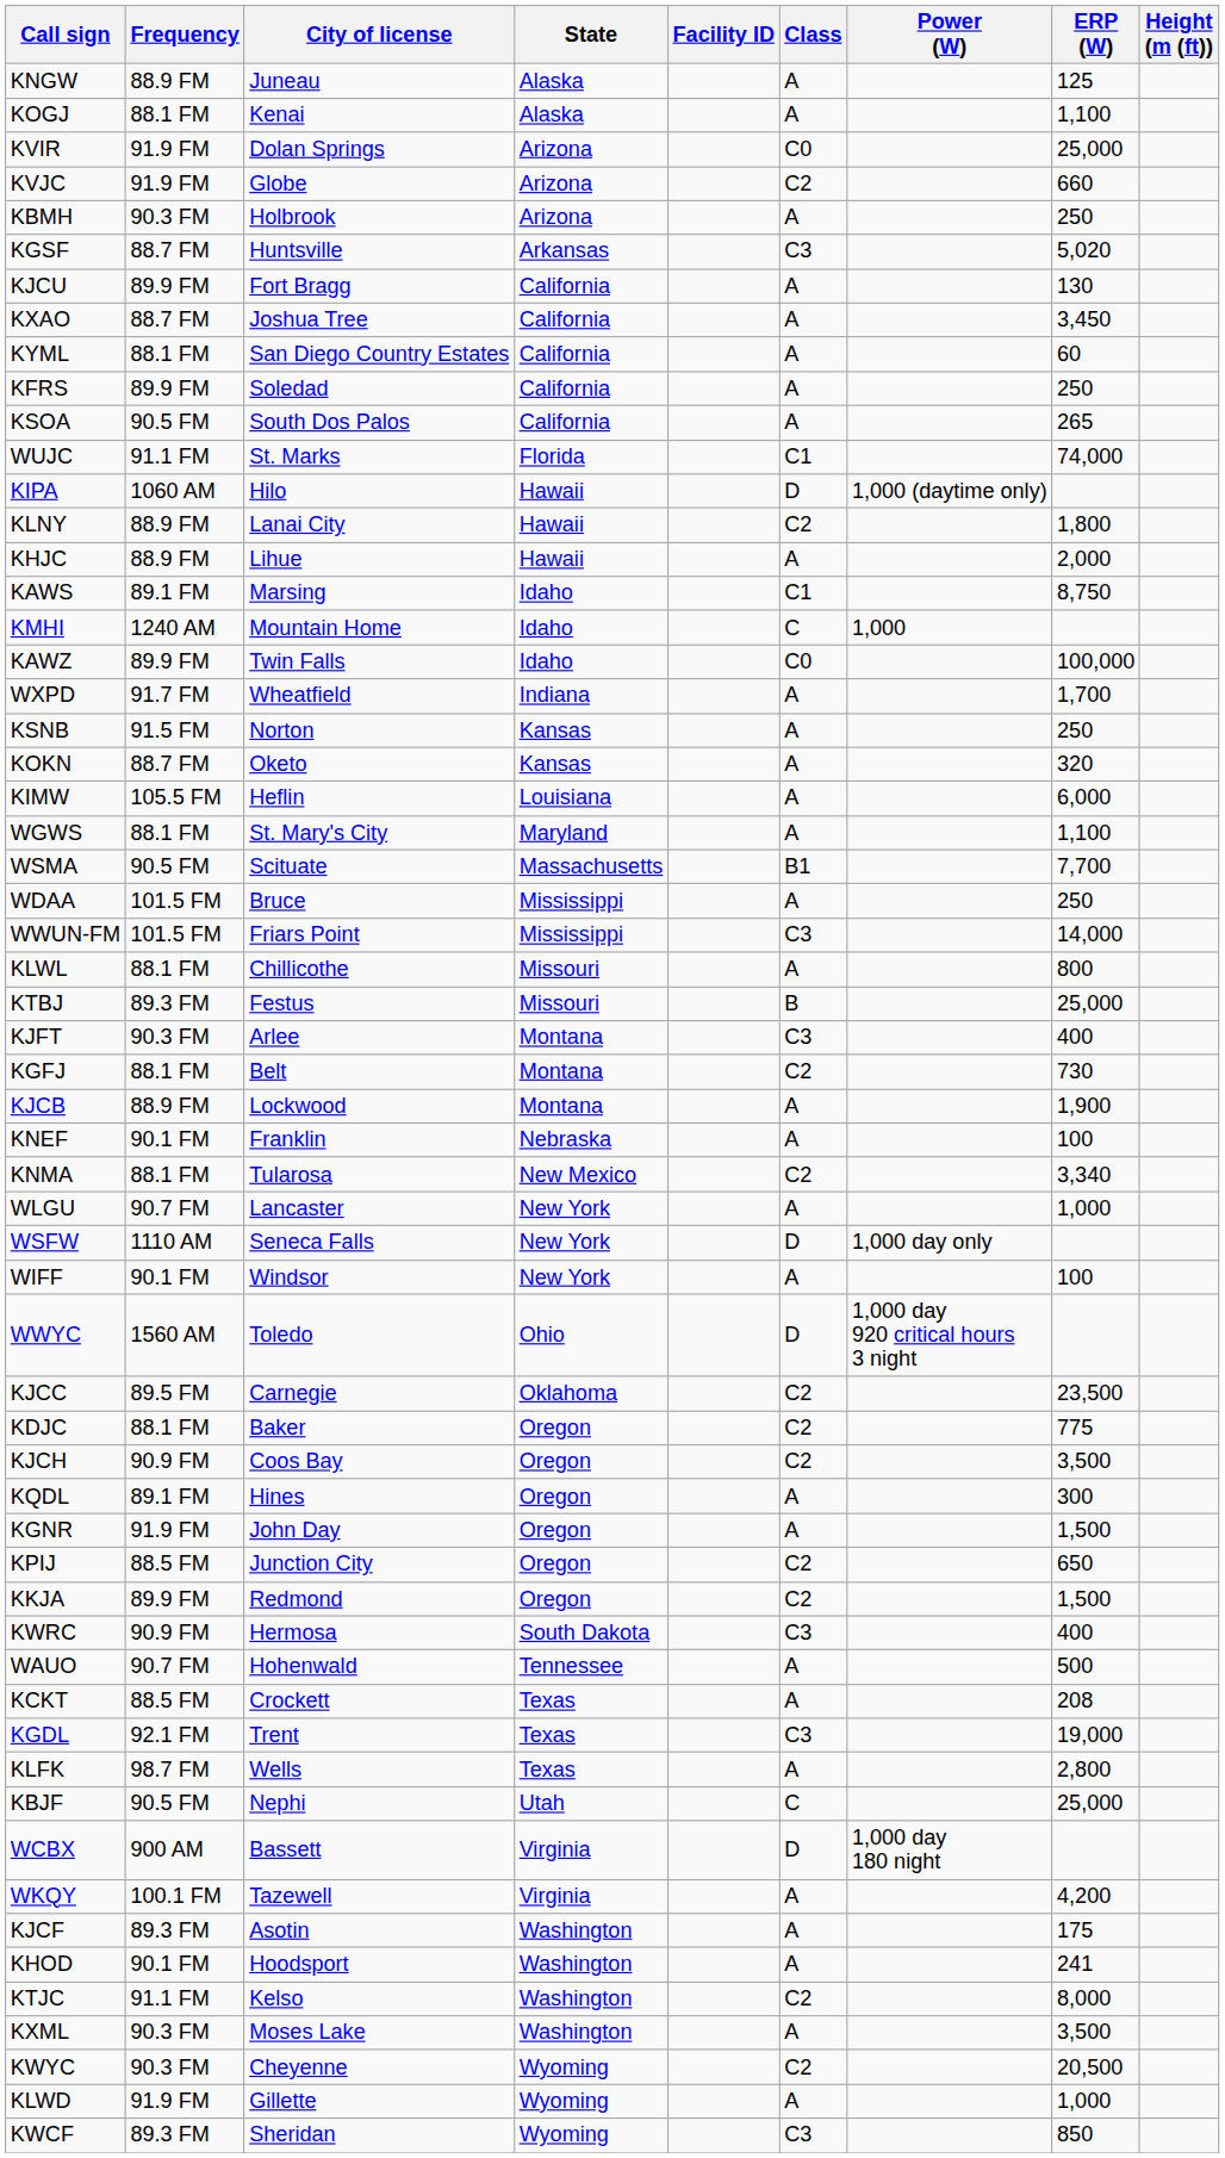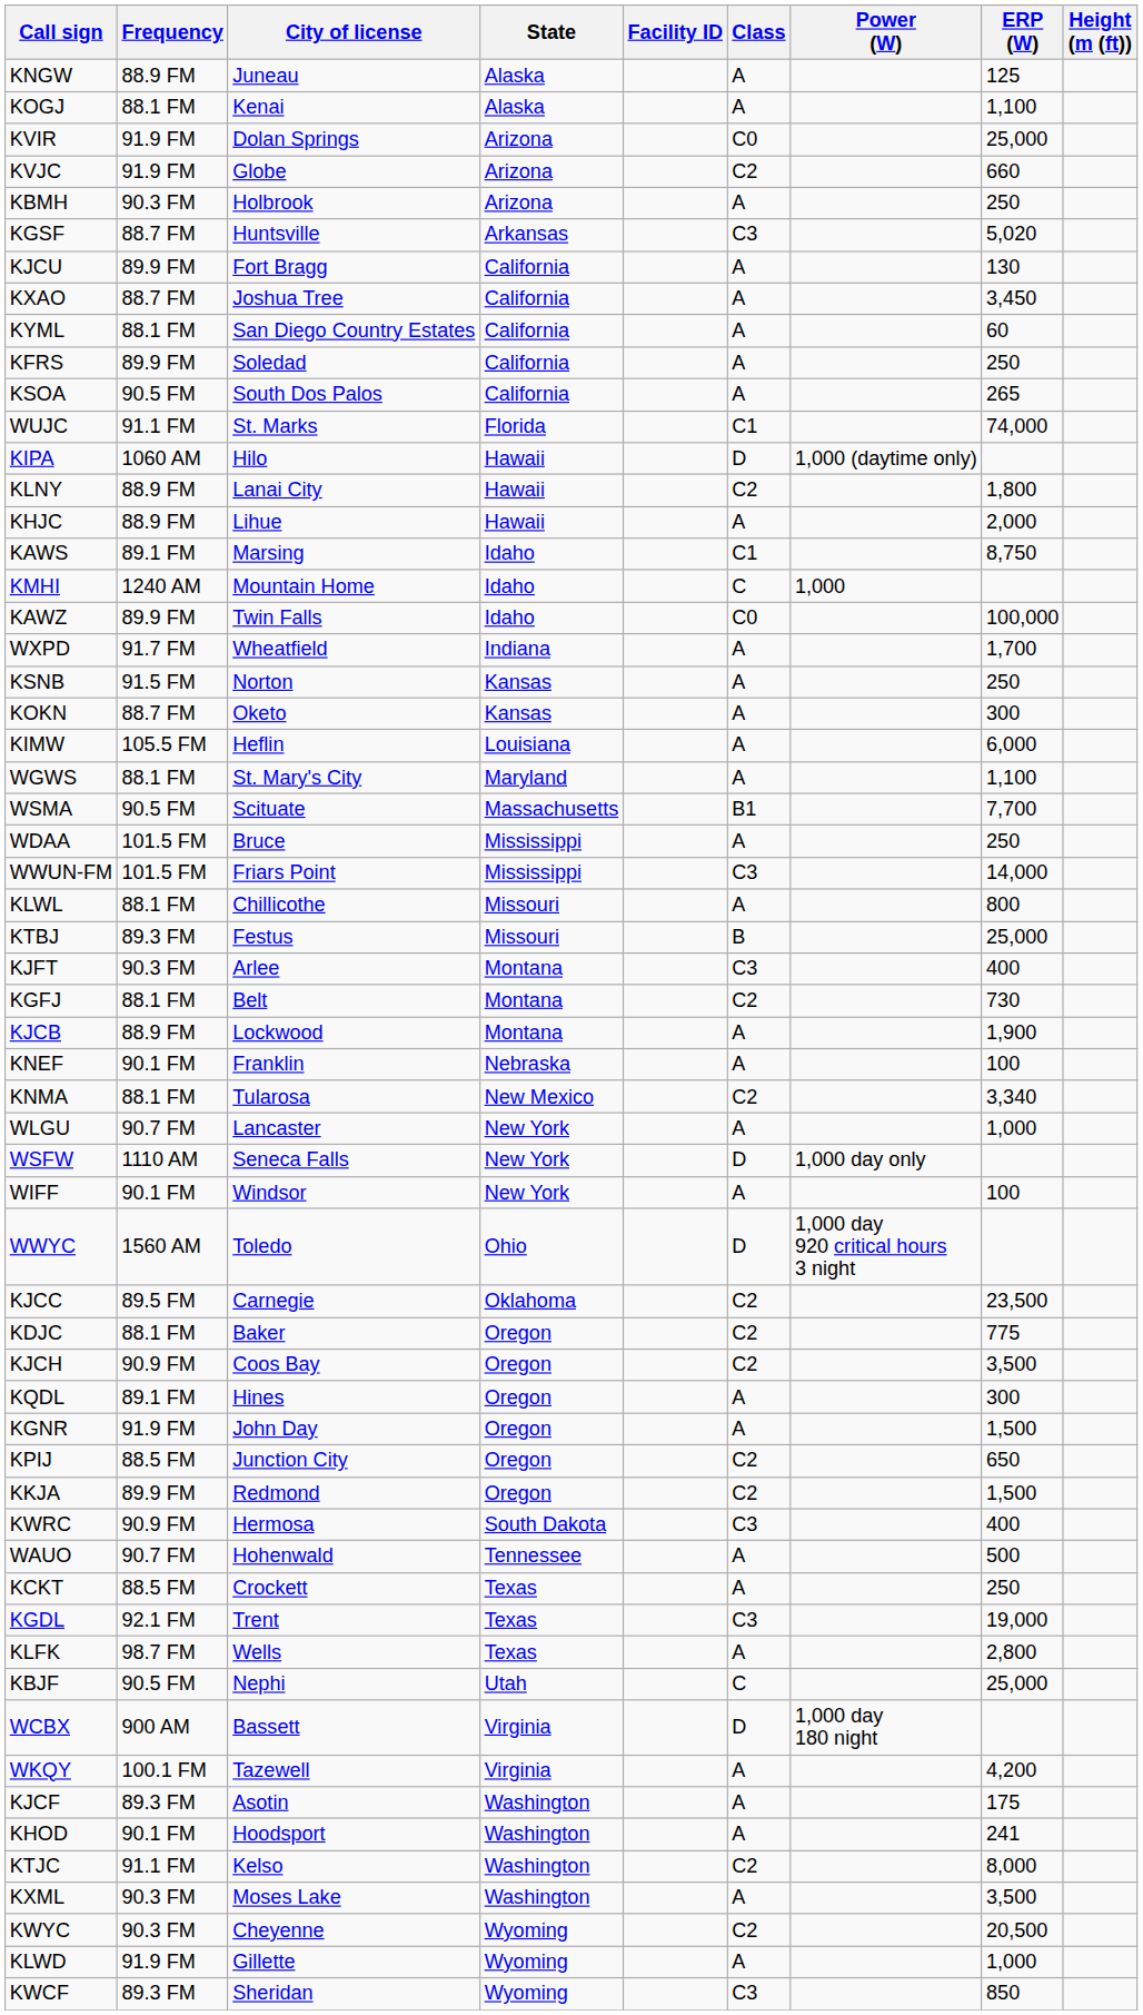KOKN | ERP (W): 320 -> 300
KCKT | ERP (W): 208 -> 250
